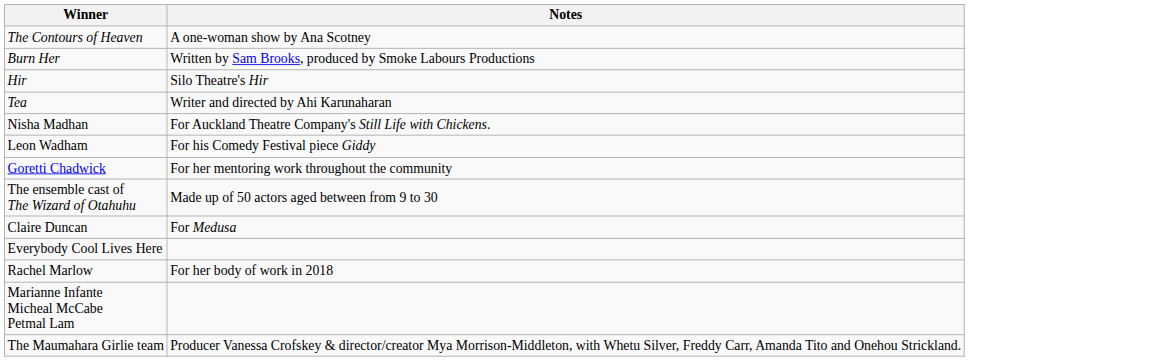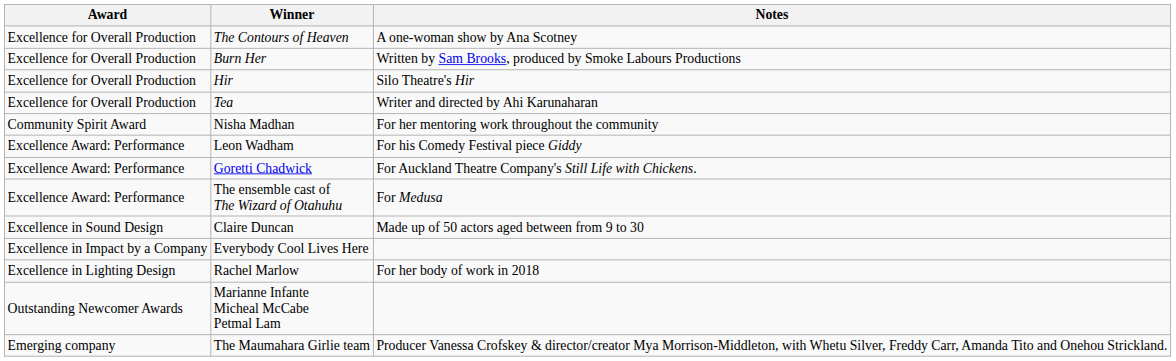+ column: Award | Excellence for Overall Production | Excellence for Overall Production | Excellence for Overall Production | Excellence for Overall Production | Community Spirit Award | Excellence Award: Performance | Excellence Award: Performance | Excellence Award: Performance | Excellence in Sound Design | Excellence in Impact by a Company | Excellence in Lighting Design | Outstanding Newcomer Awards | Emerging company
Nisha Madhan | Notes: For Auckland Theatre Company's Still Life with Chickens. -> For her mentoring work throughout the community
Goretti Chadwick | Notes: For her mentoring work throughout the community -> For Auckland Theatre Company's Still Life with Chickens.
The ensemble cast of The Wizard of Otahuhu | Notes: Made up of 50 actors aged between from 9 to 30 -> For Medusa
Claire Duncan | Notes: For Medusa -> Made up of 50 actors aged between from 9 to 30
